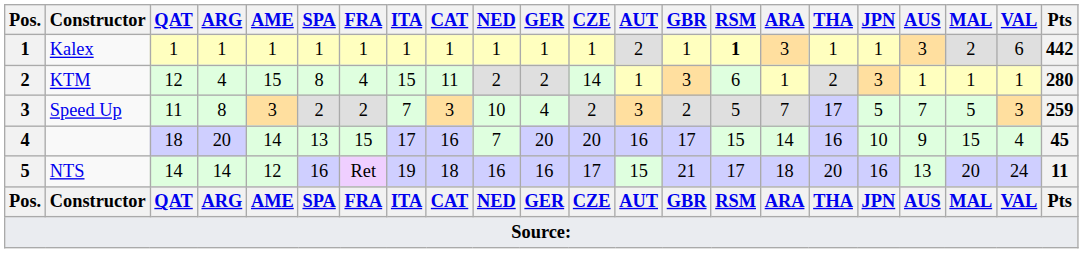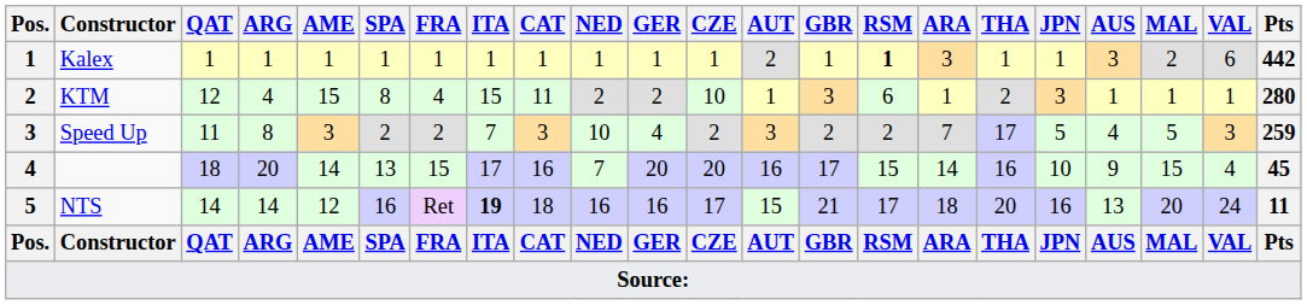KTM | CZE: 14 -> 10
Speed Up | RSM: 5 -> 2
Speed Up | AUS: 7 -> 4
NTS | ITA: normal -> bold
